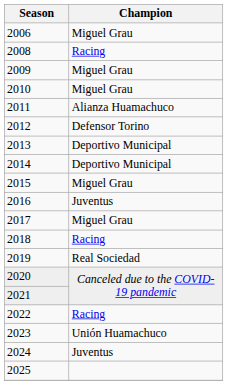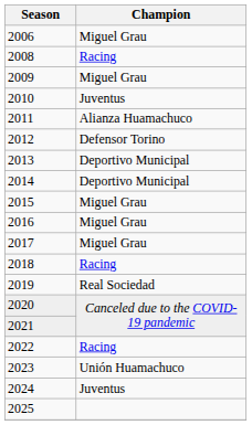2010 | Champion: Miguel Grau -> Juventus
2016 | Champion: Juventus -> Miguel Grau
